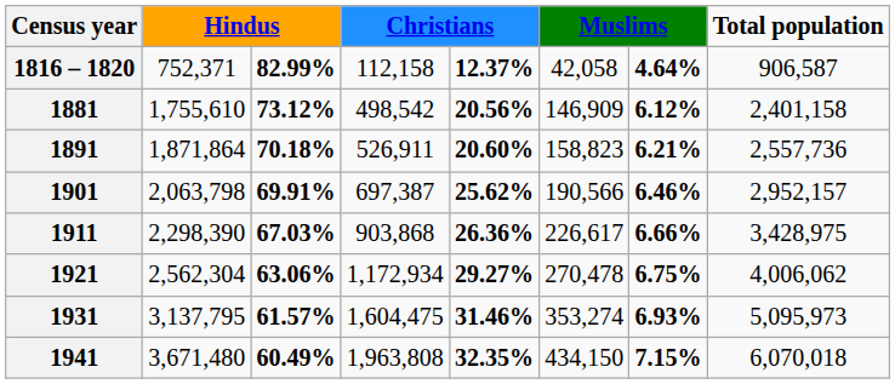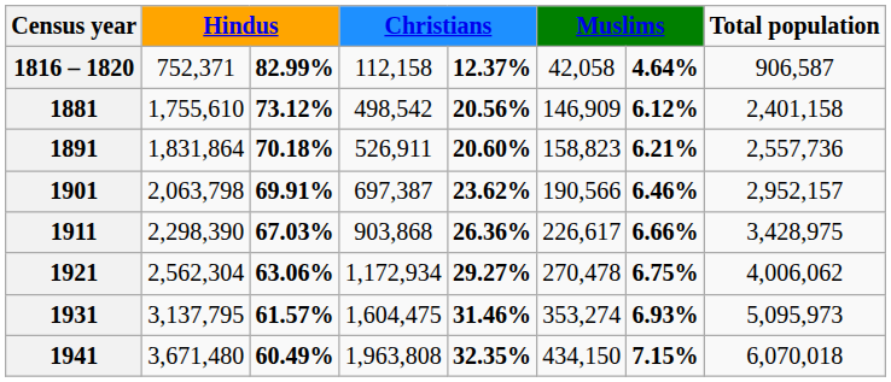1891 | column 2: 1,871,864 -> 1,831,864
1901 | column 5: 25.62% -> 23.62%
